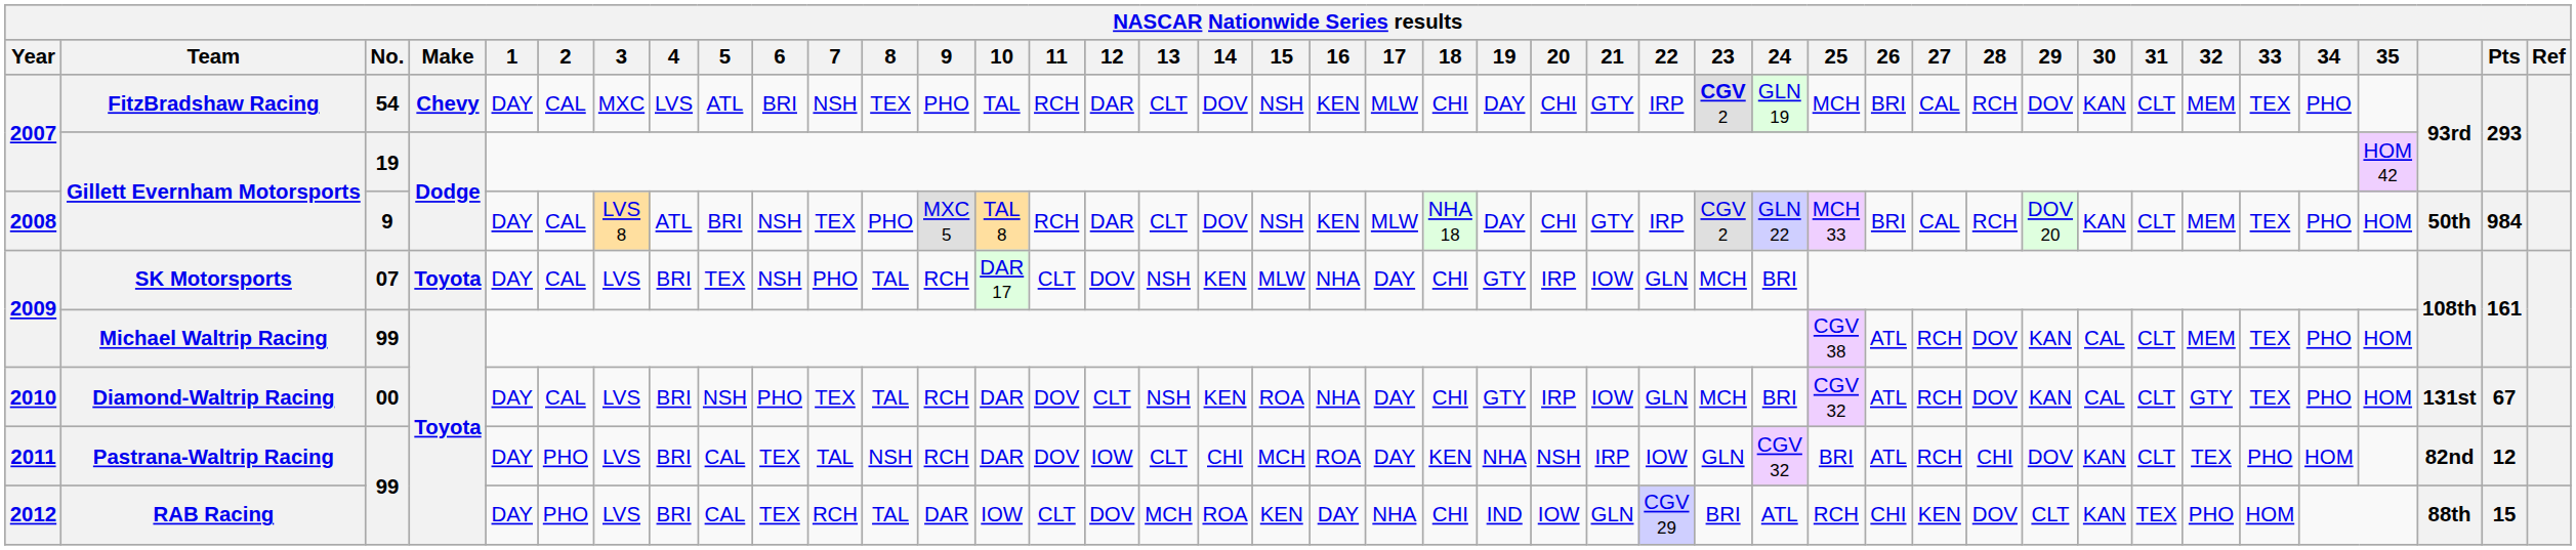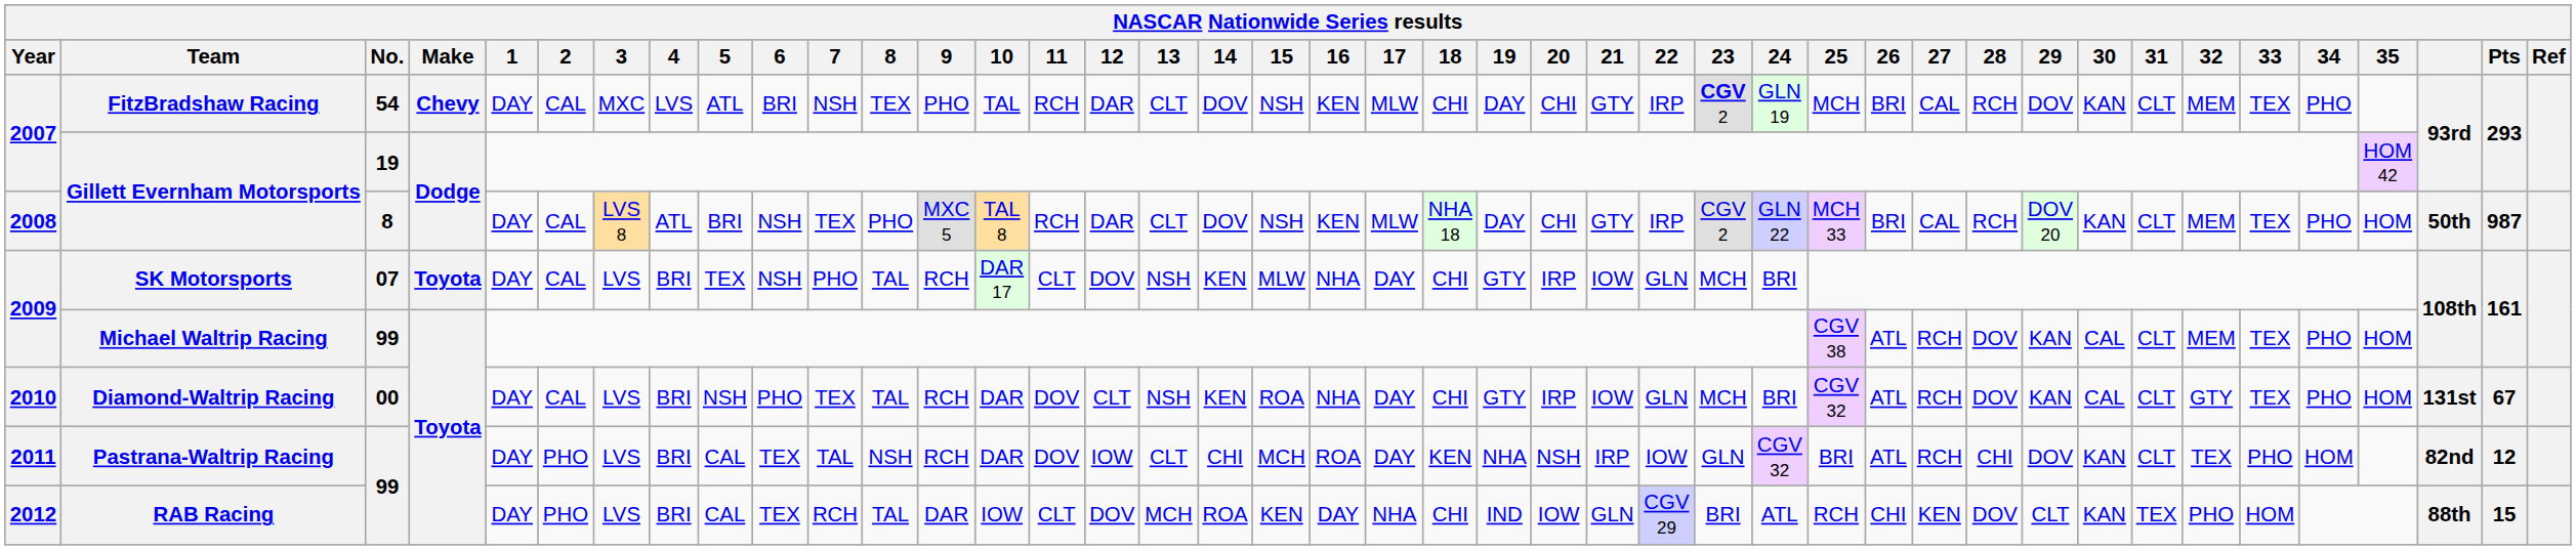2008 / Gillett Evernham Motorsports | No.: 9 -> 8
2008 / Gillett Evernham Motorsports | Pts: 984 -> 987
